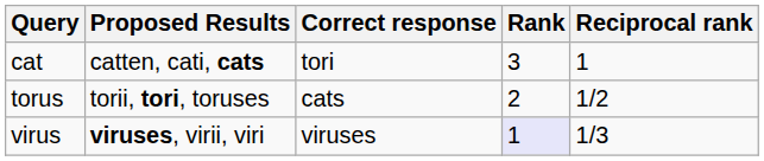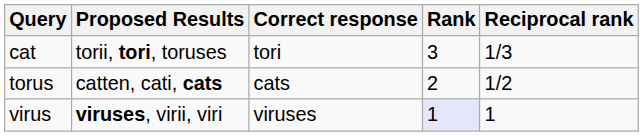cat | Proposed Results: catten, cati, cats -> torii, tori, toruses
cat | Reciprocal rank: 1 -> 1/3
torus | Proposed Results: torii, tori, toruses -> catten, cati, cats
virus | Reciprocal rank: 1/3 -> 1
